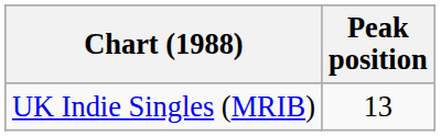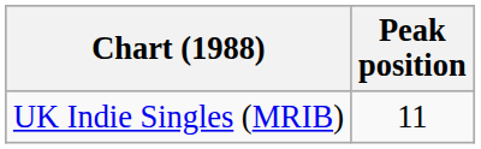UK Indie Singles (MRIB) | Peak position: 13 -> 11
